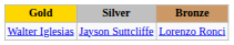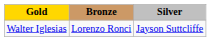columns swapped: Silver <-> Bronze
